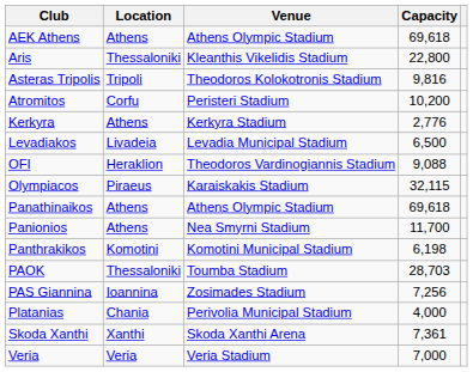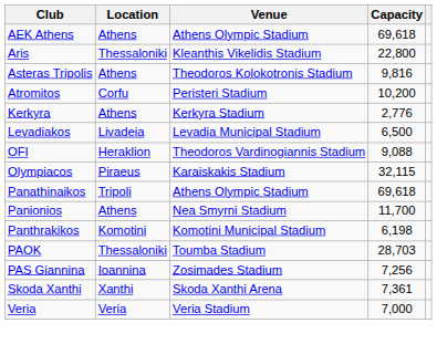Asteras Tripolis | Location: Tripoli -> Athens
Panathinaikos | Location: Athens -> Tripoli
- row: Platanias | Chania | Perivolia Municipal Stadium | 4,000
